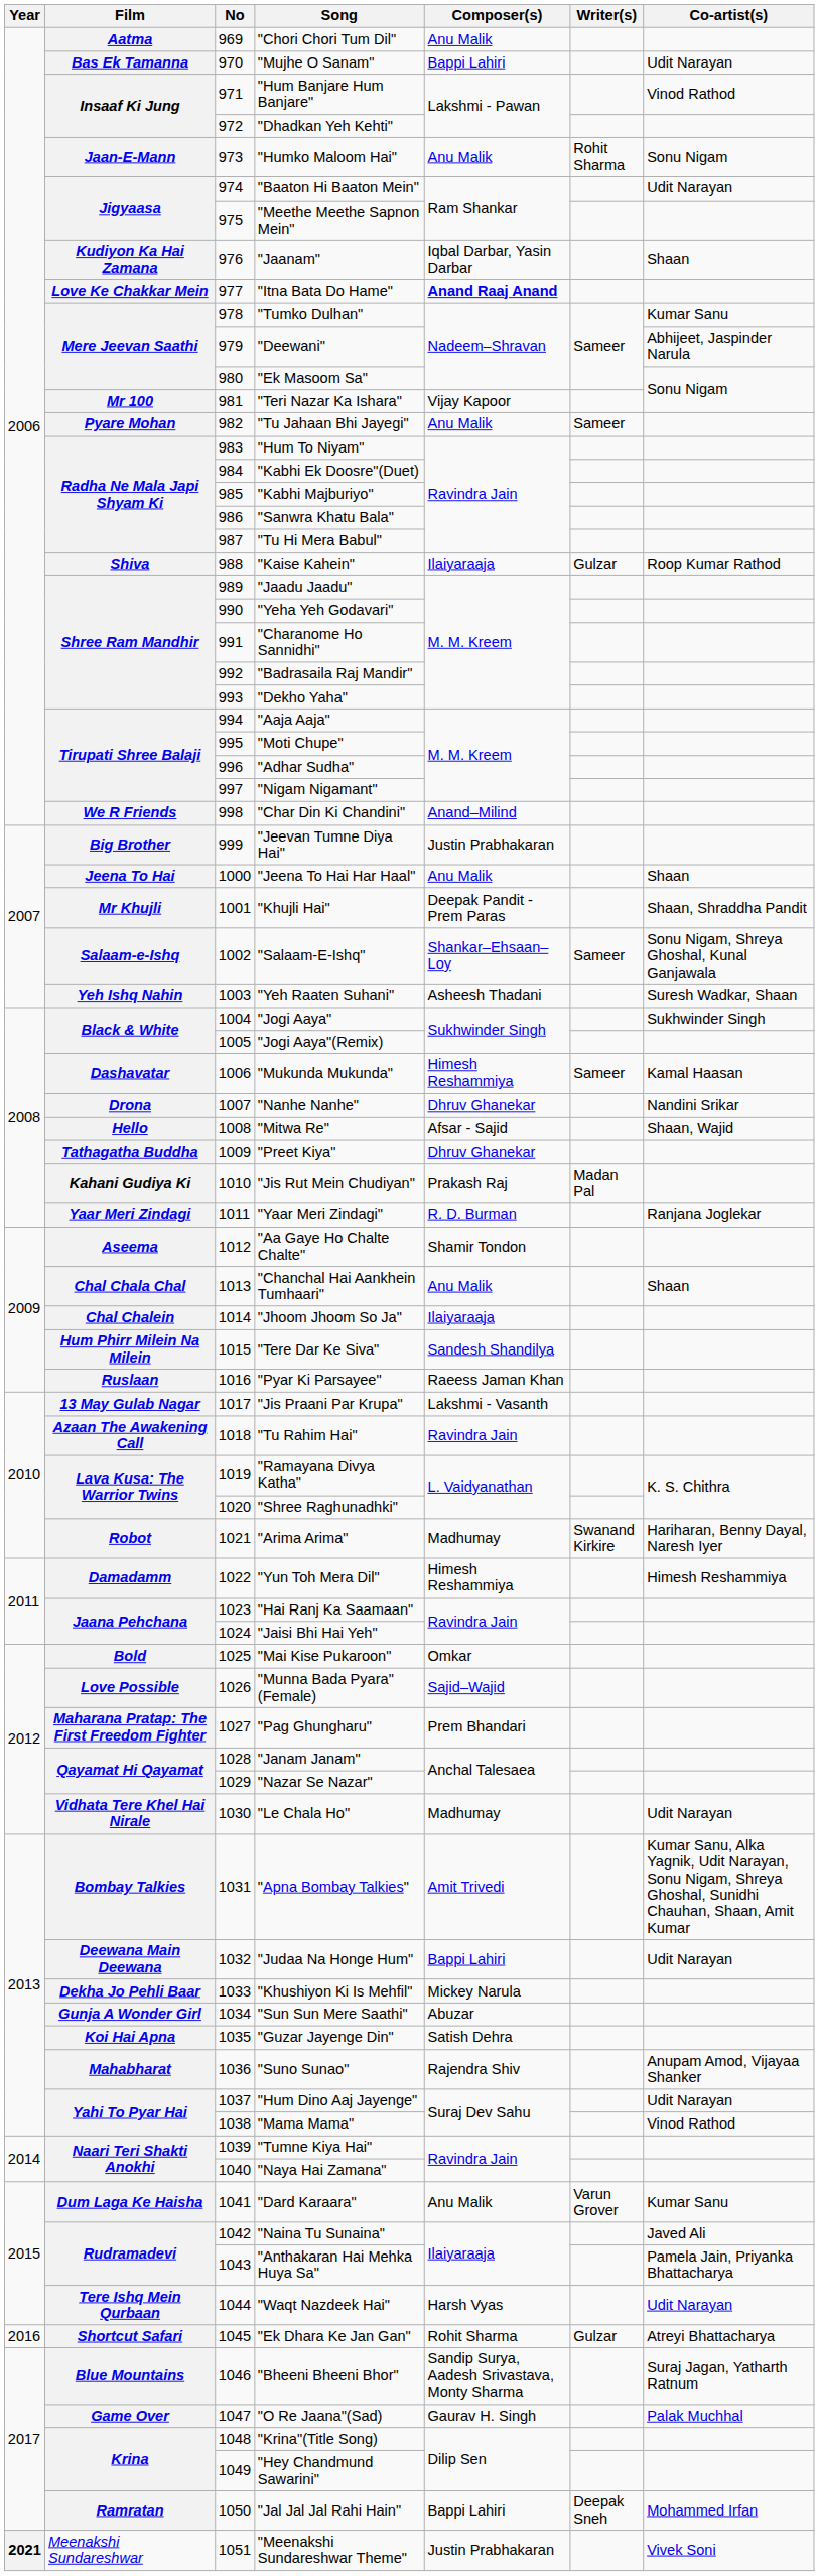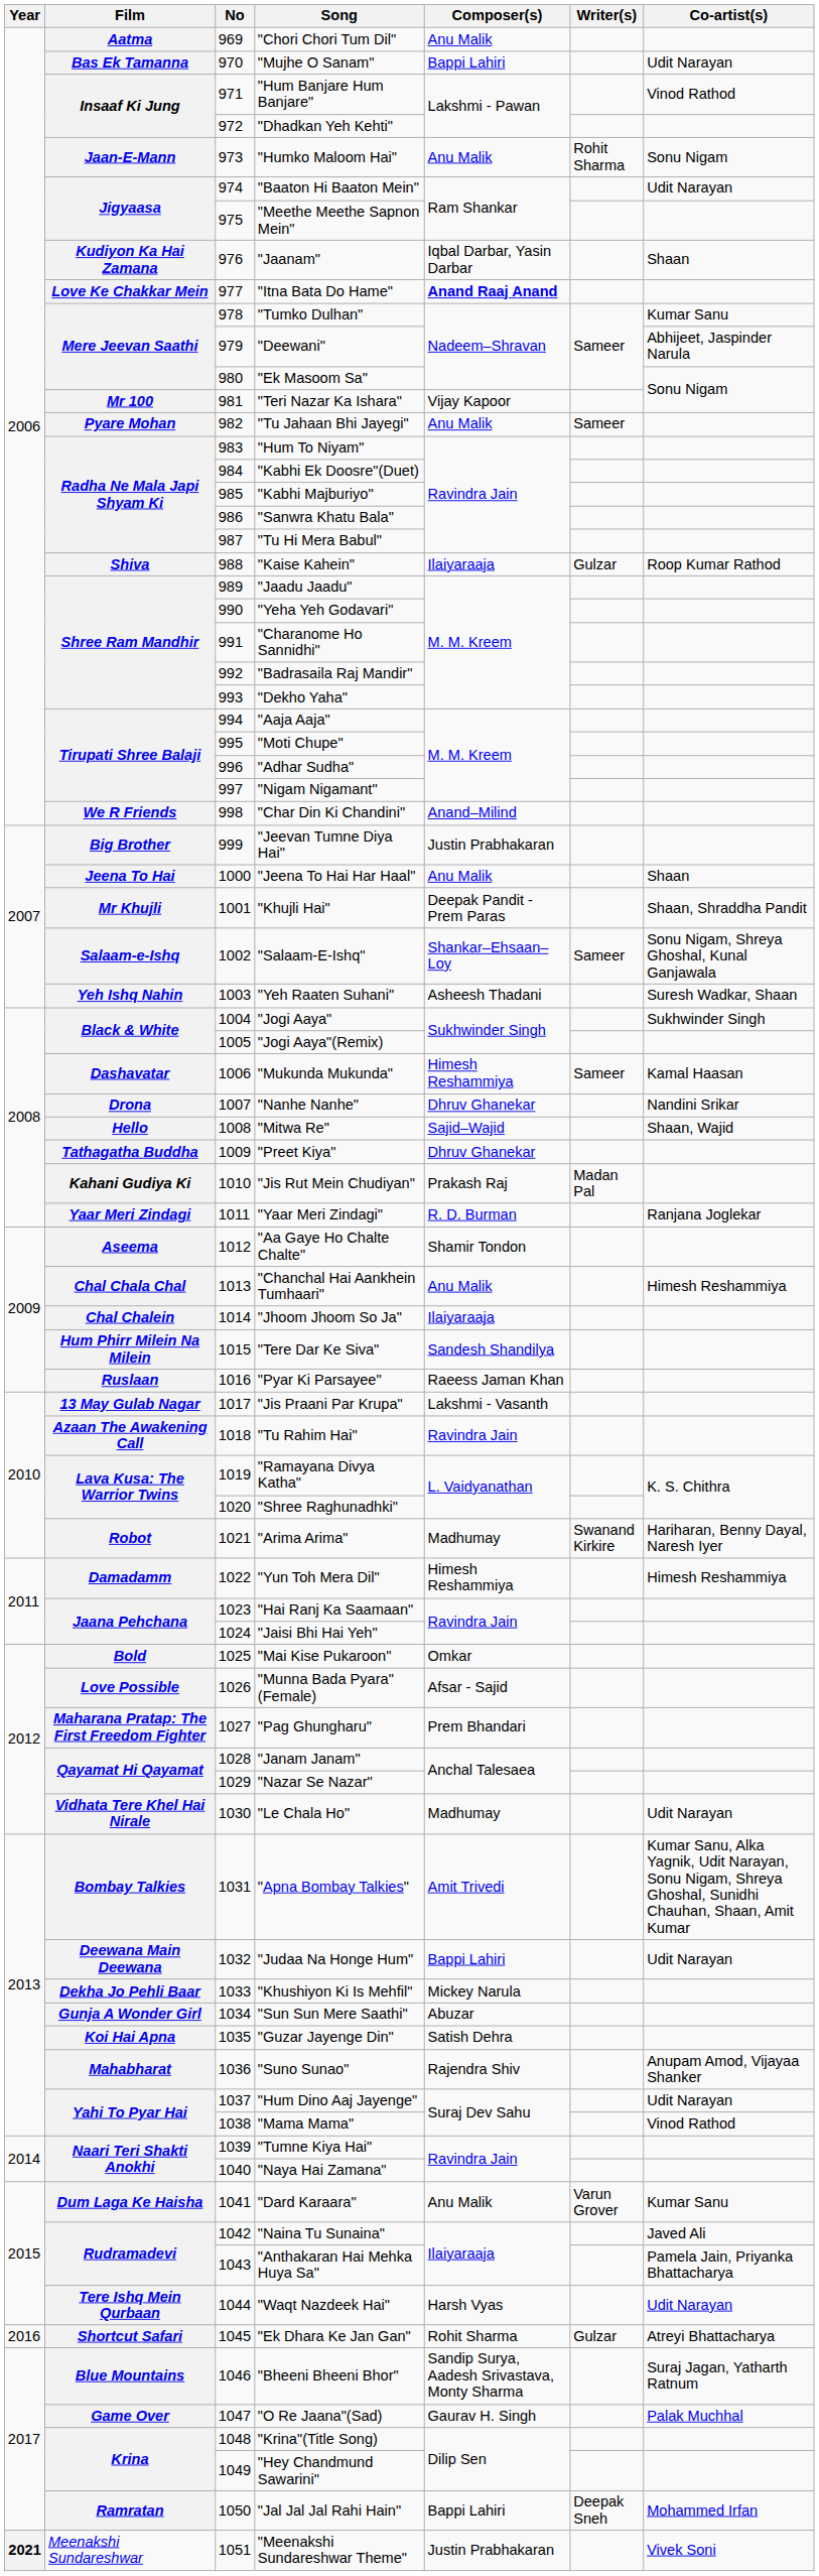"Mitwa Re" | Composer(s): Afsar - Sajid -> Sajid–Wajid
"Chanchal Hai Aankhein Tumhaari" | Co-artist(s): Shaan -> Himesh Reshammiya
"Munna Bada Pyara"(Female) | Composer(s): Sajid–Wajid -> Afsar - Sajid
